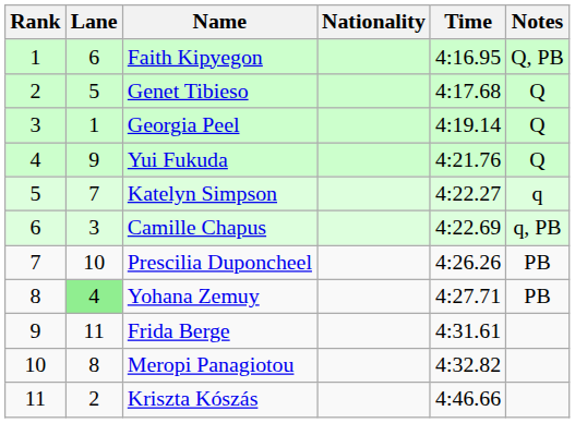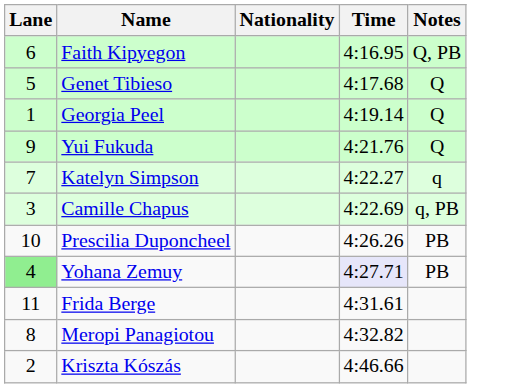- column: Rank | 1 | 2 | 3 | 4 | 5 | 6 | 7 | 8 | 9 | 10 | 11
Yohana Zemuy | Time: no background -> lavender background
